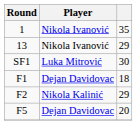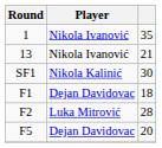13 | column 3: 29 -> 21
SF1 | Player: Luka Mitrović -> Nikola Kalinić
F2 | Player: Nikola Kalinić -> Luka Mitrović
F2 | column 3: 29 -> 28
